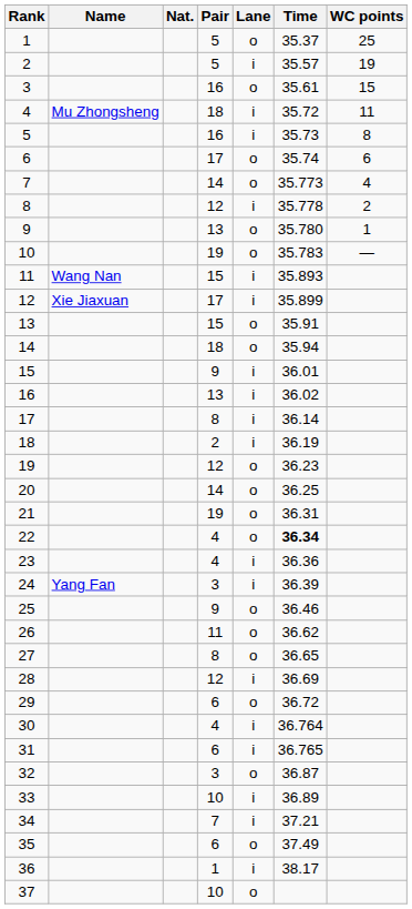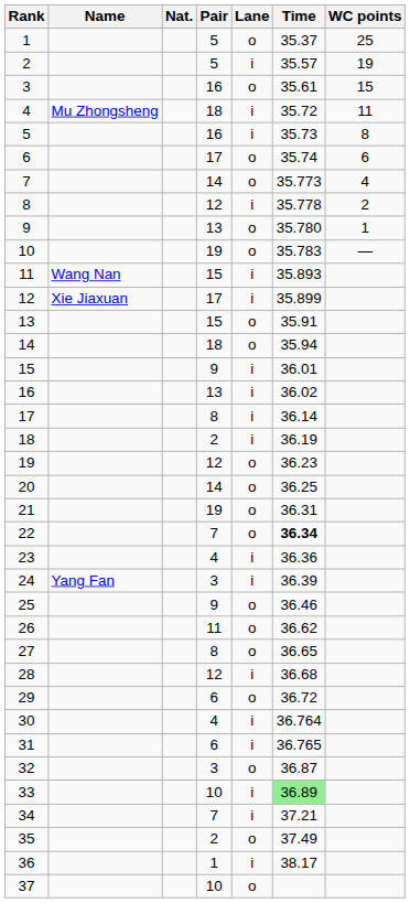22 | Pair: 4 -> 7
28 | Time: 36.69 -> 36.68
33 | Time: no background -> lightgreen background
35 | Pair: 6 -> 2
